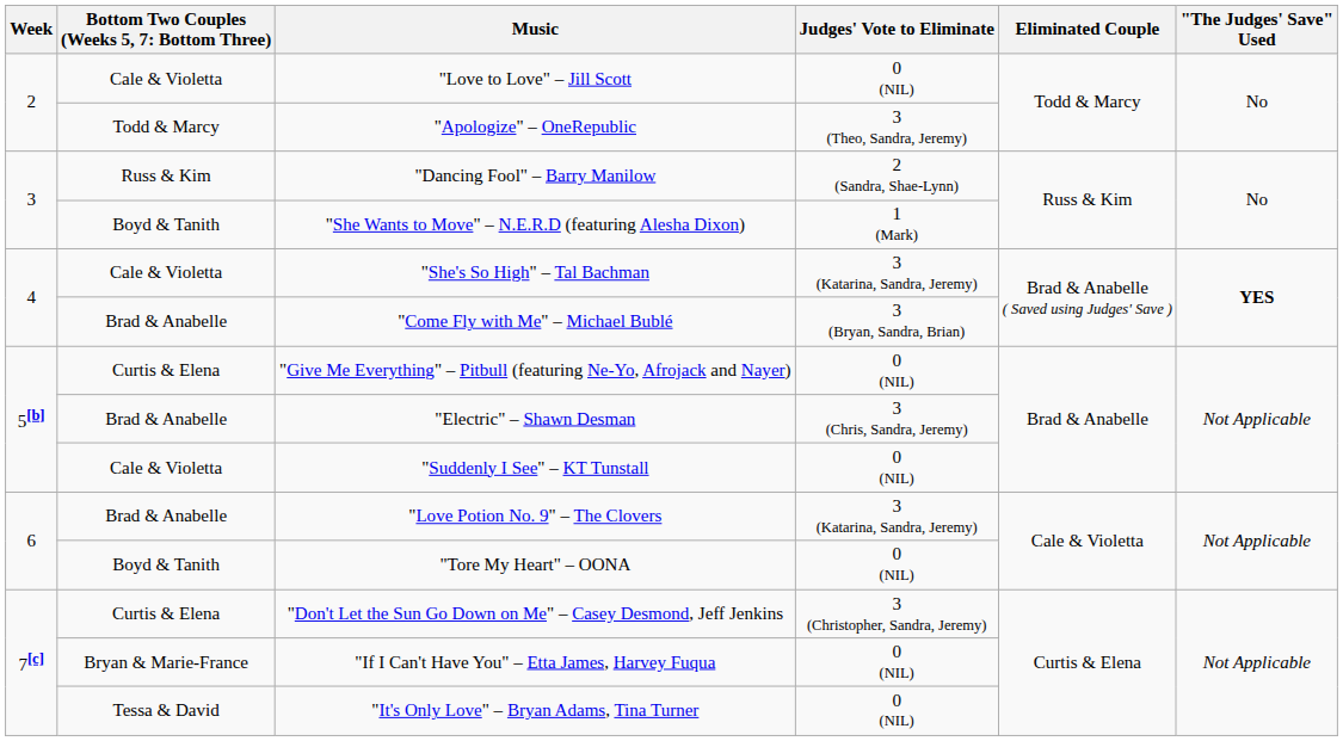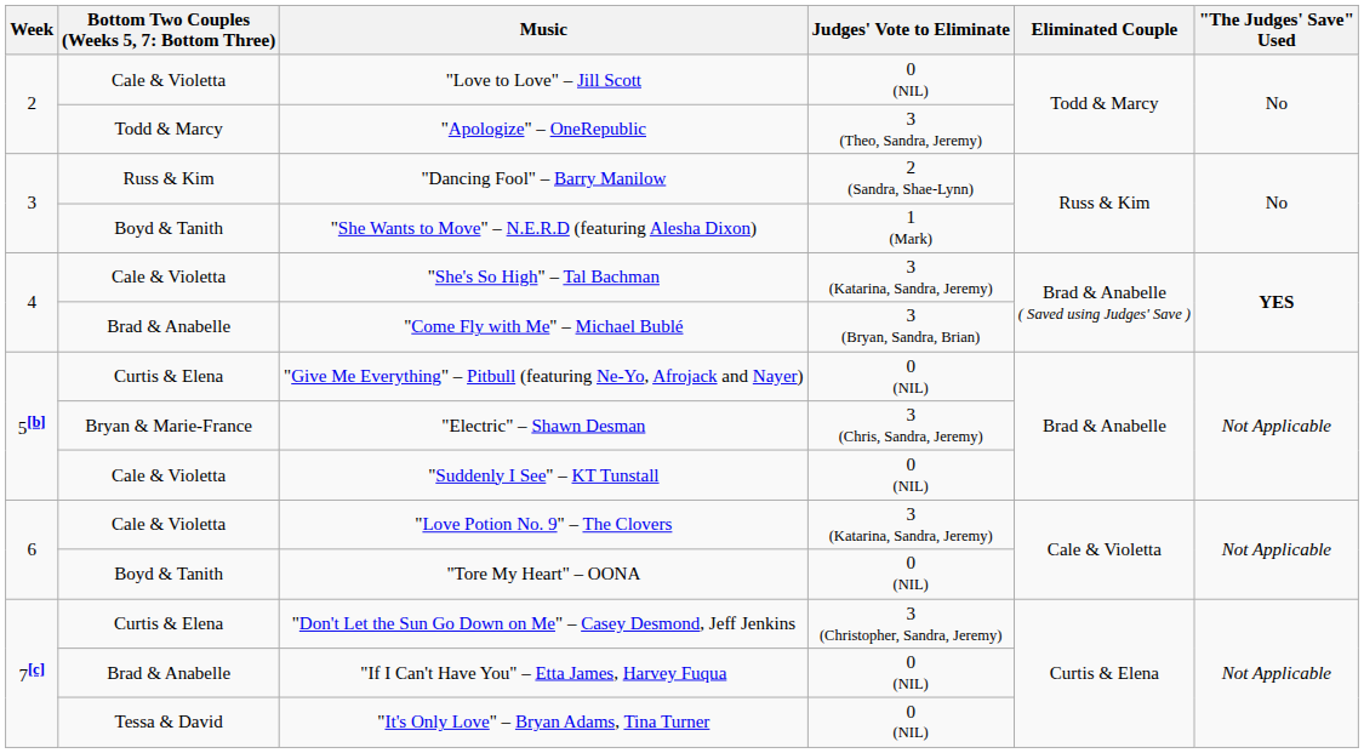"Electric" – Shawn Desman | column 2: Brad & Anabelle -> Bryan & Marie-France
"Love Potion No. 9" – The Clovers | column 2: Brad & Anabelle -> Cale & Violetta
"If I Can't Have You" – Etta James, Harvey Fuqua | column 2: Bryan & Marie-France -> Brad & Anabelle
